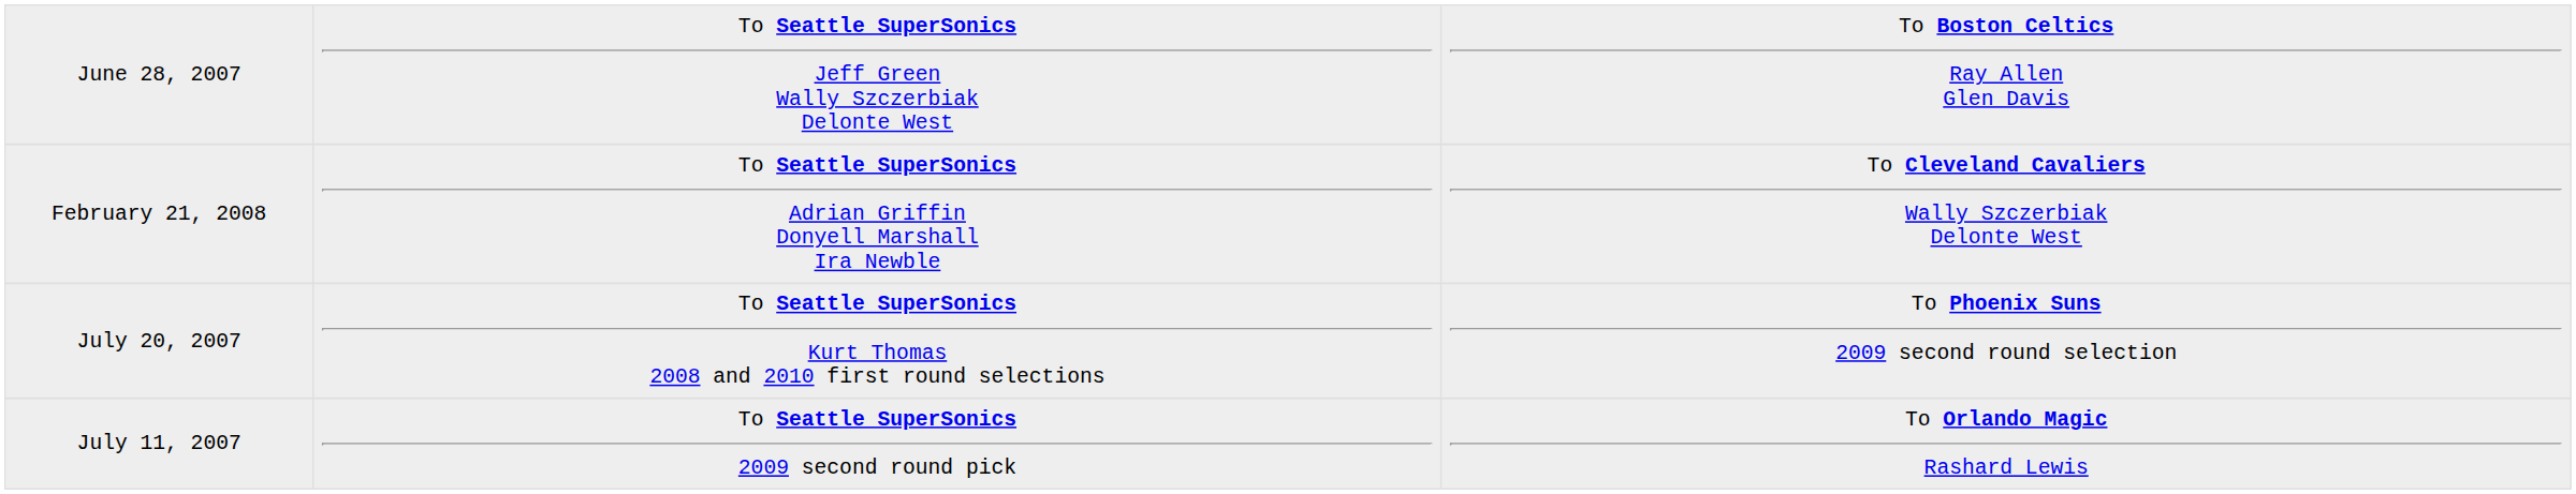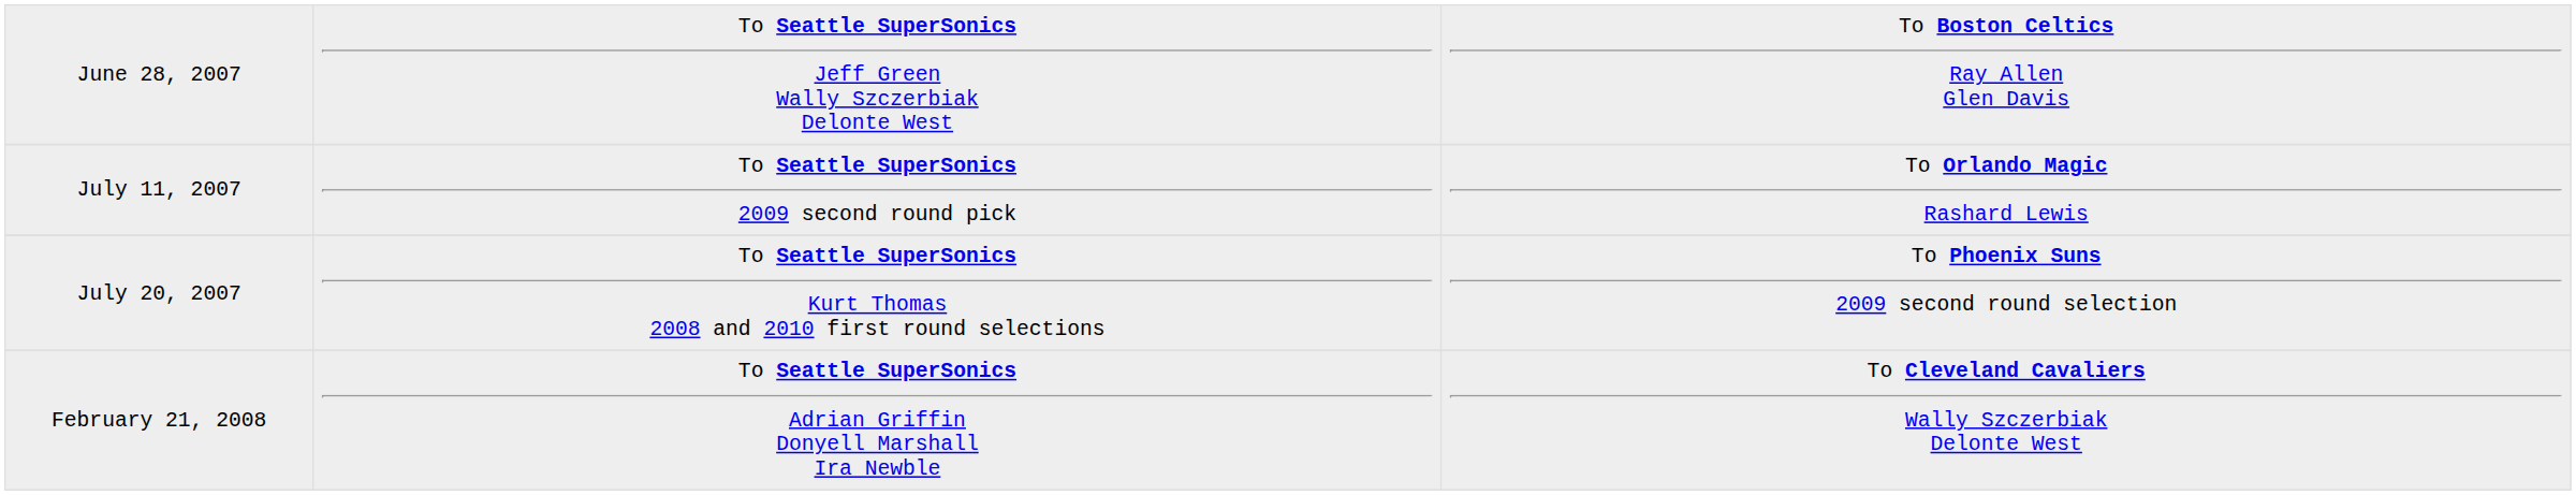rows swapped: July 11, 2007 <-> February 21, 2008
